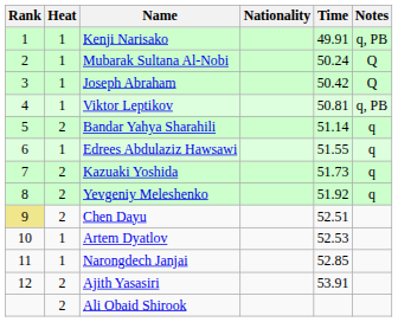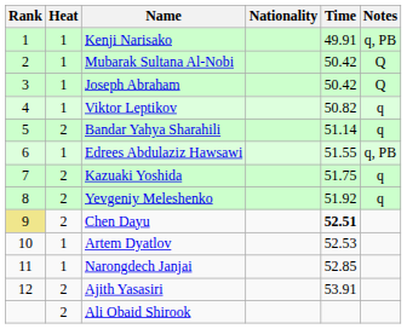Mubarak Sultana Al-Nobi | Time: 50.24 -> 50.42
Viktor Leptikov | Time: 50.81 -> 50.82
Viktor Leptikov | Notes: q, PB -> q
Edrees Abdulaziz Hawsawi | Notes: q -> q, PB
Kazuaki Yoshida | Time: 51.73 -> 51.75
Chen Dayu | Time: normal -> bold
